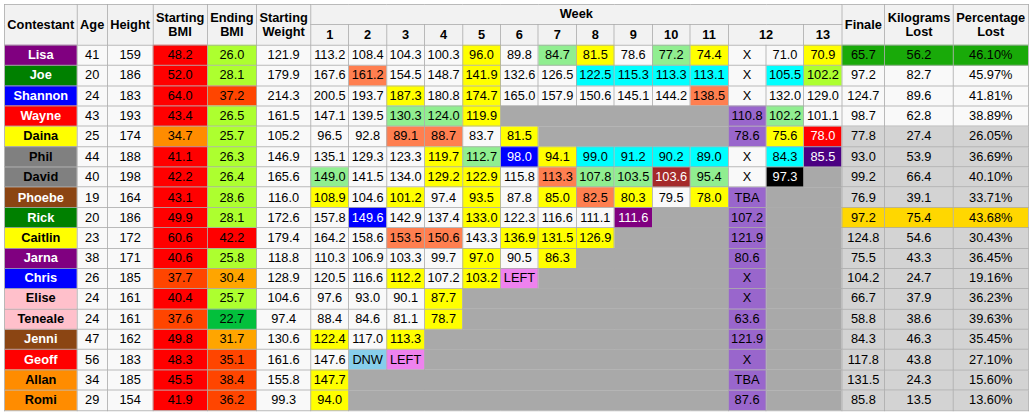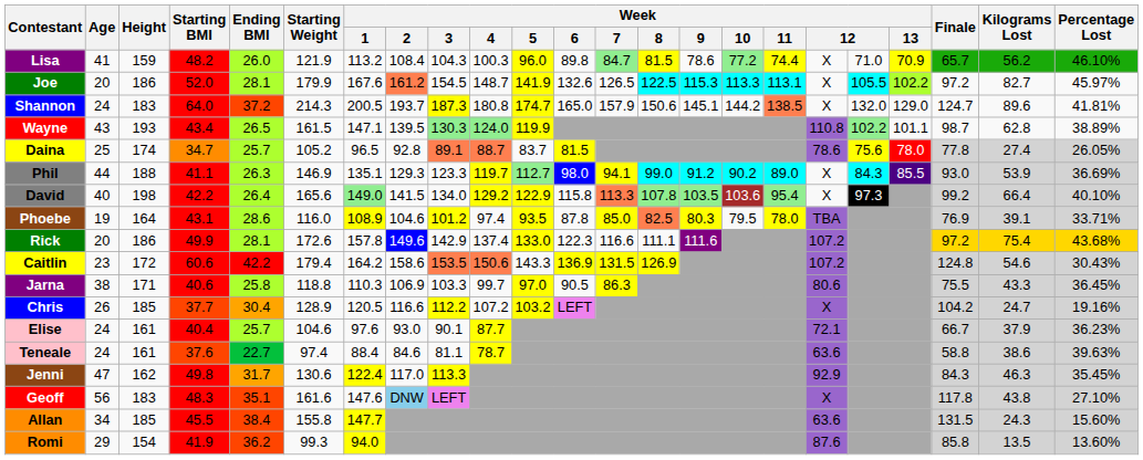Caitlin | column 18: 121.9 -> 107.2
Elise | column 18: X -> 72.1
Jenni | column 18: 121.9 -> 92.9
Allan | column 18: TBA -> 63.6
